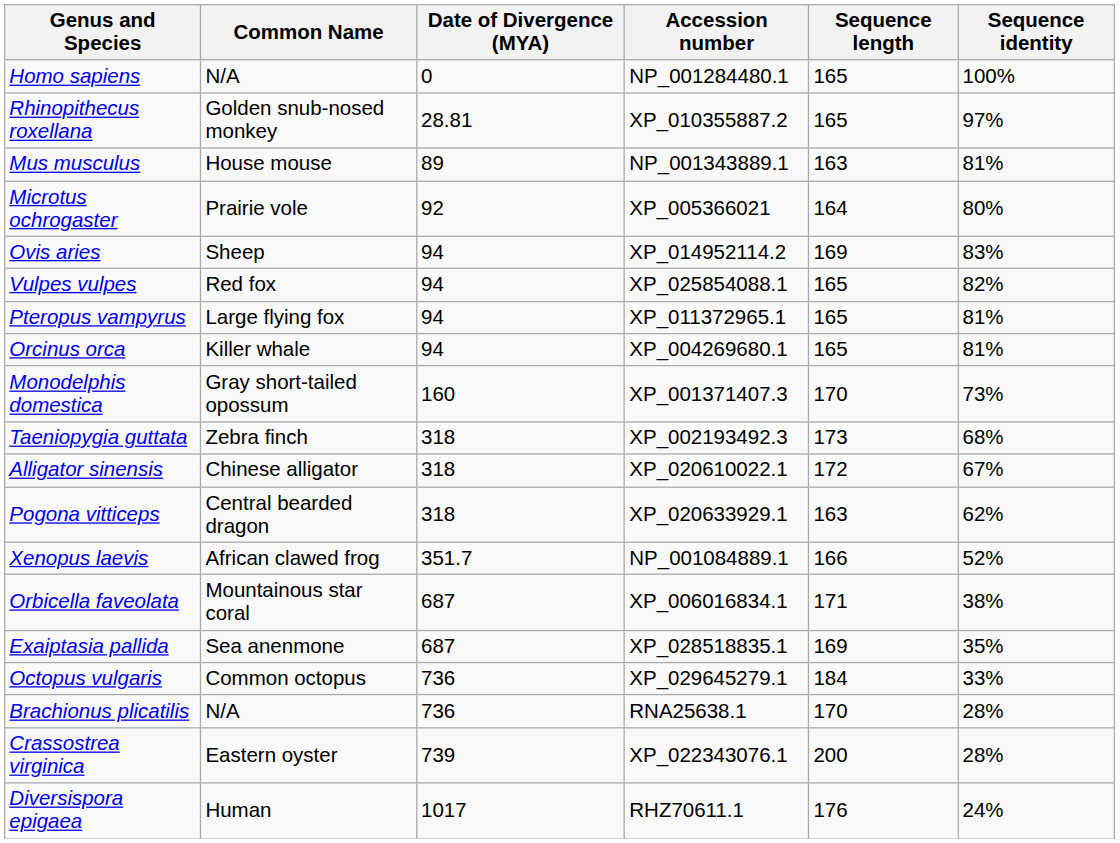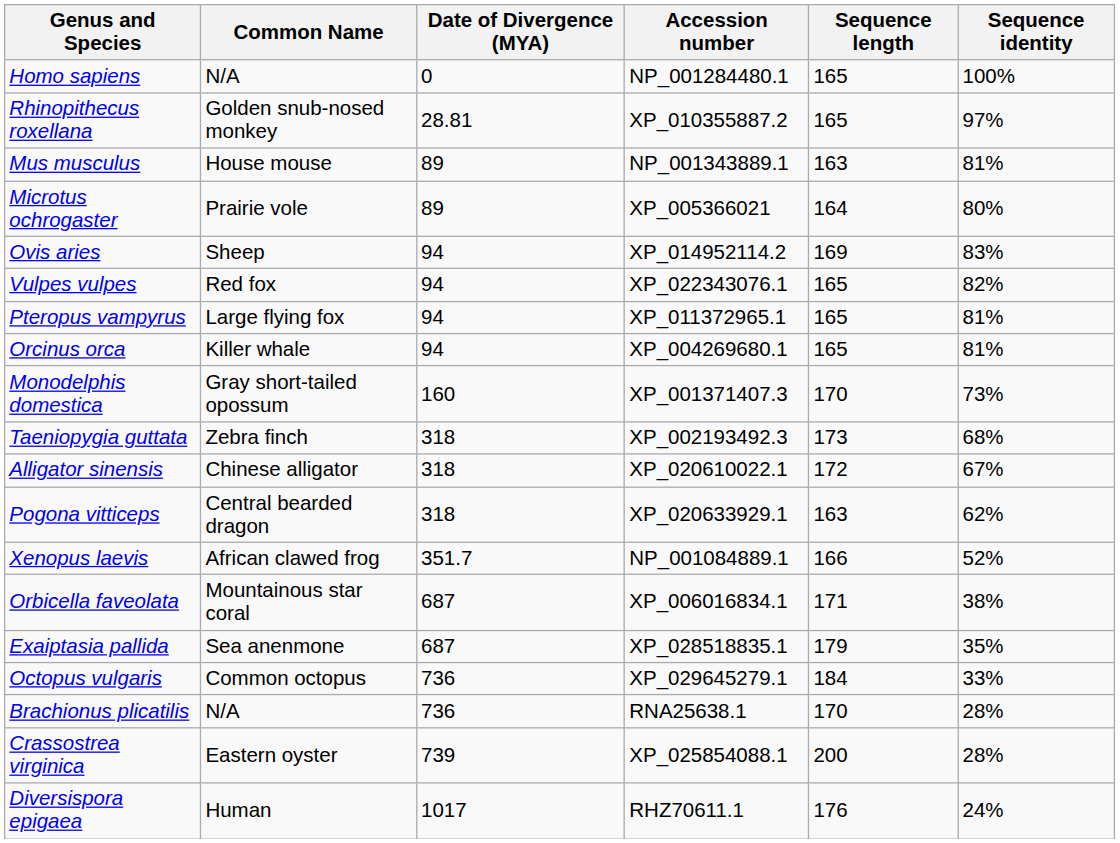Microtus ochrogaster | Date of Divergence (MYA): 92 -> 89
Vulpes vulpes | Accession number: XP_025854088.1 -> XP_022343076.1
Exaiptasia pallida | Sequence length: 169 -> 179
Crassostrea virginica | Accession number: XP_022343076.1 -> XP_025854088.1
